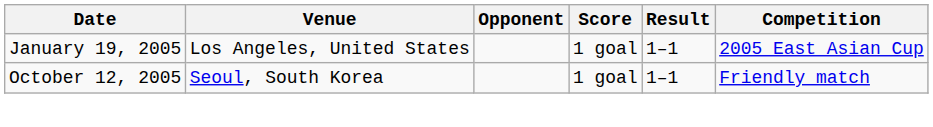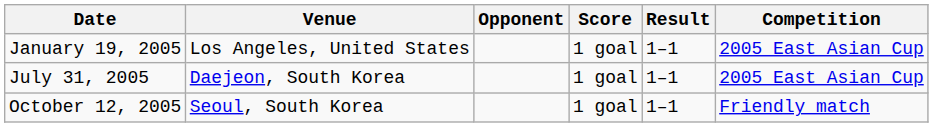+ row: July 31, 2005 | Daejeon, South Korea | 1 goal | 1–1 | 2005 East Asian Cup
